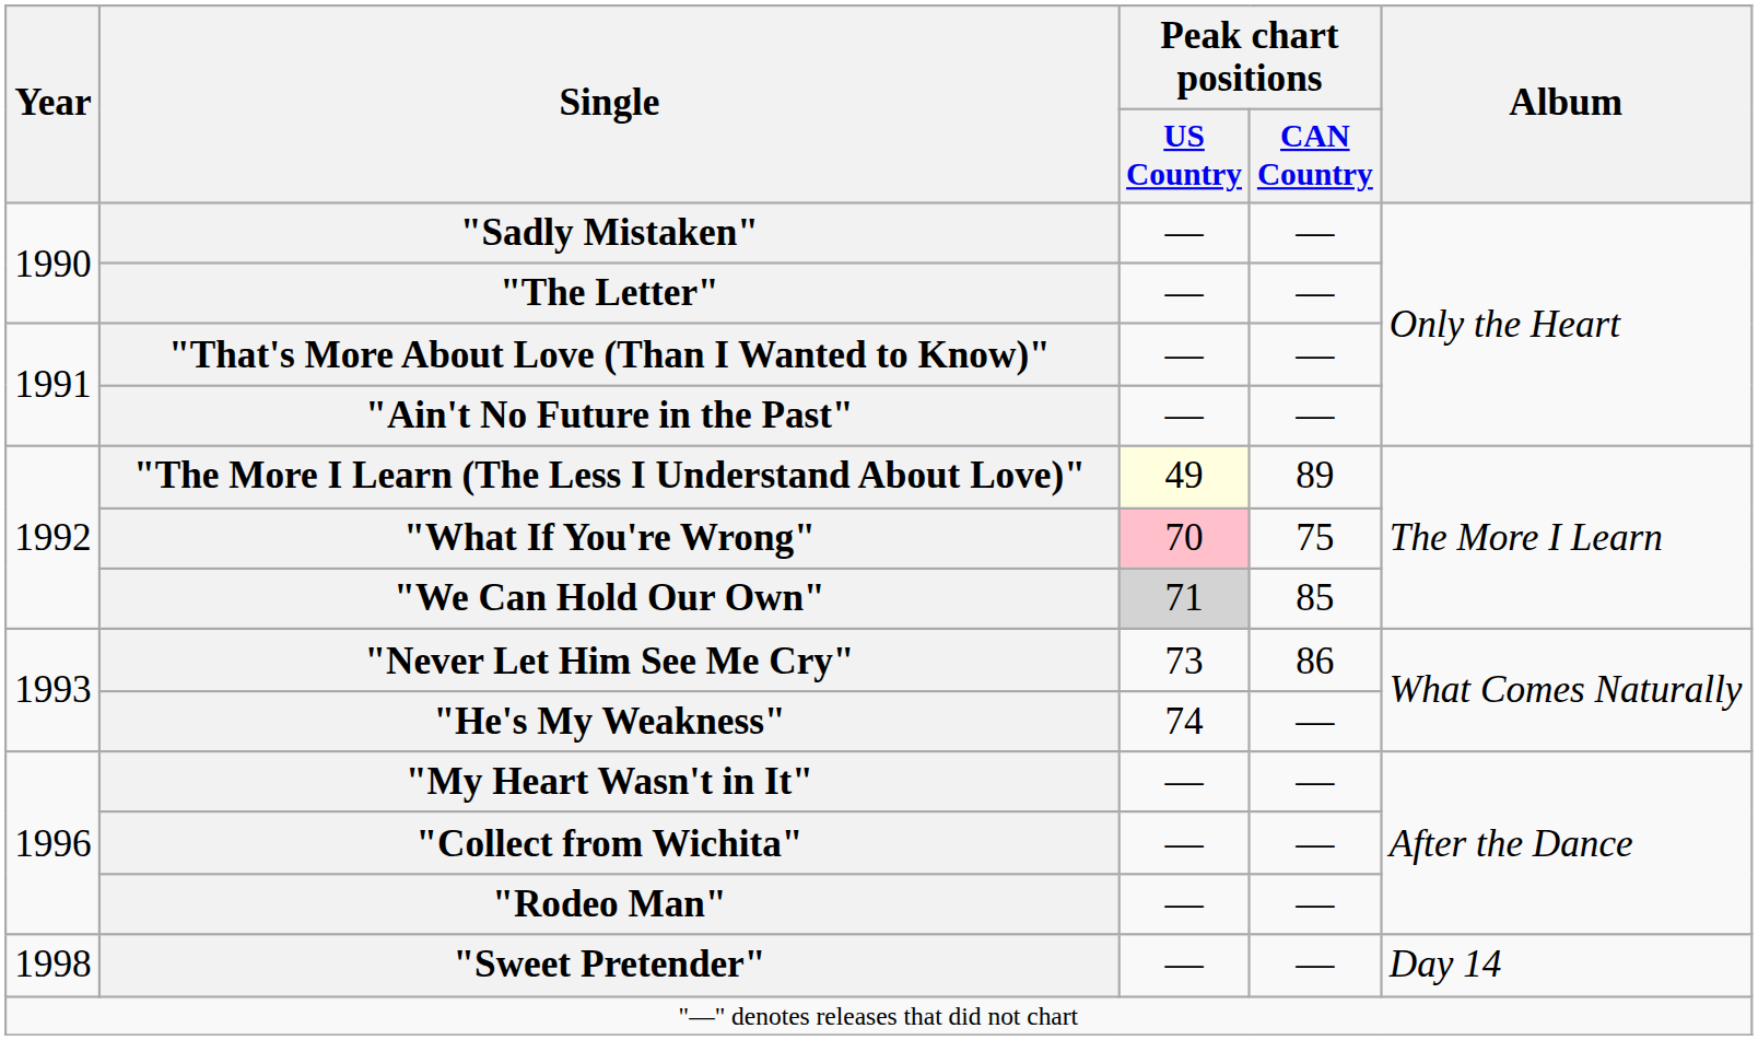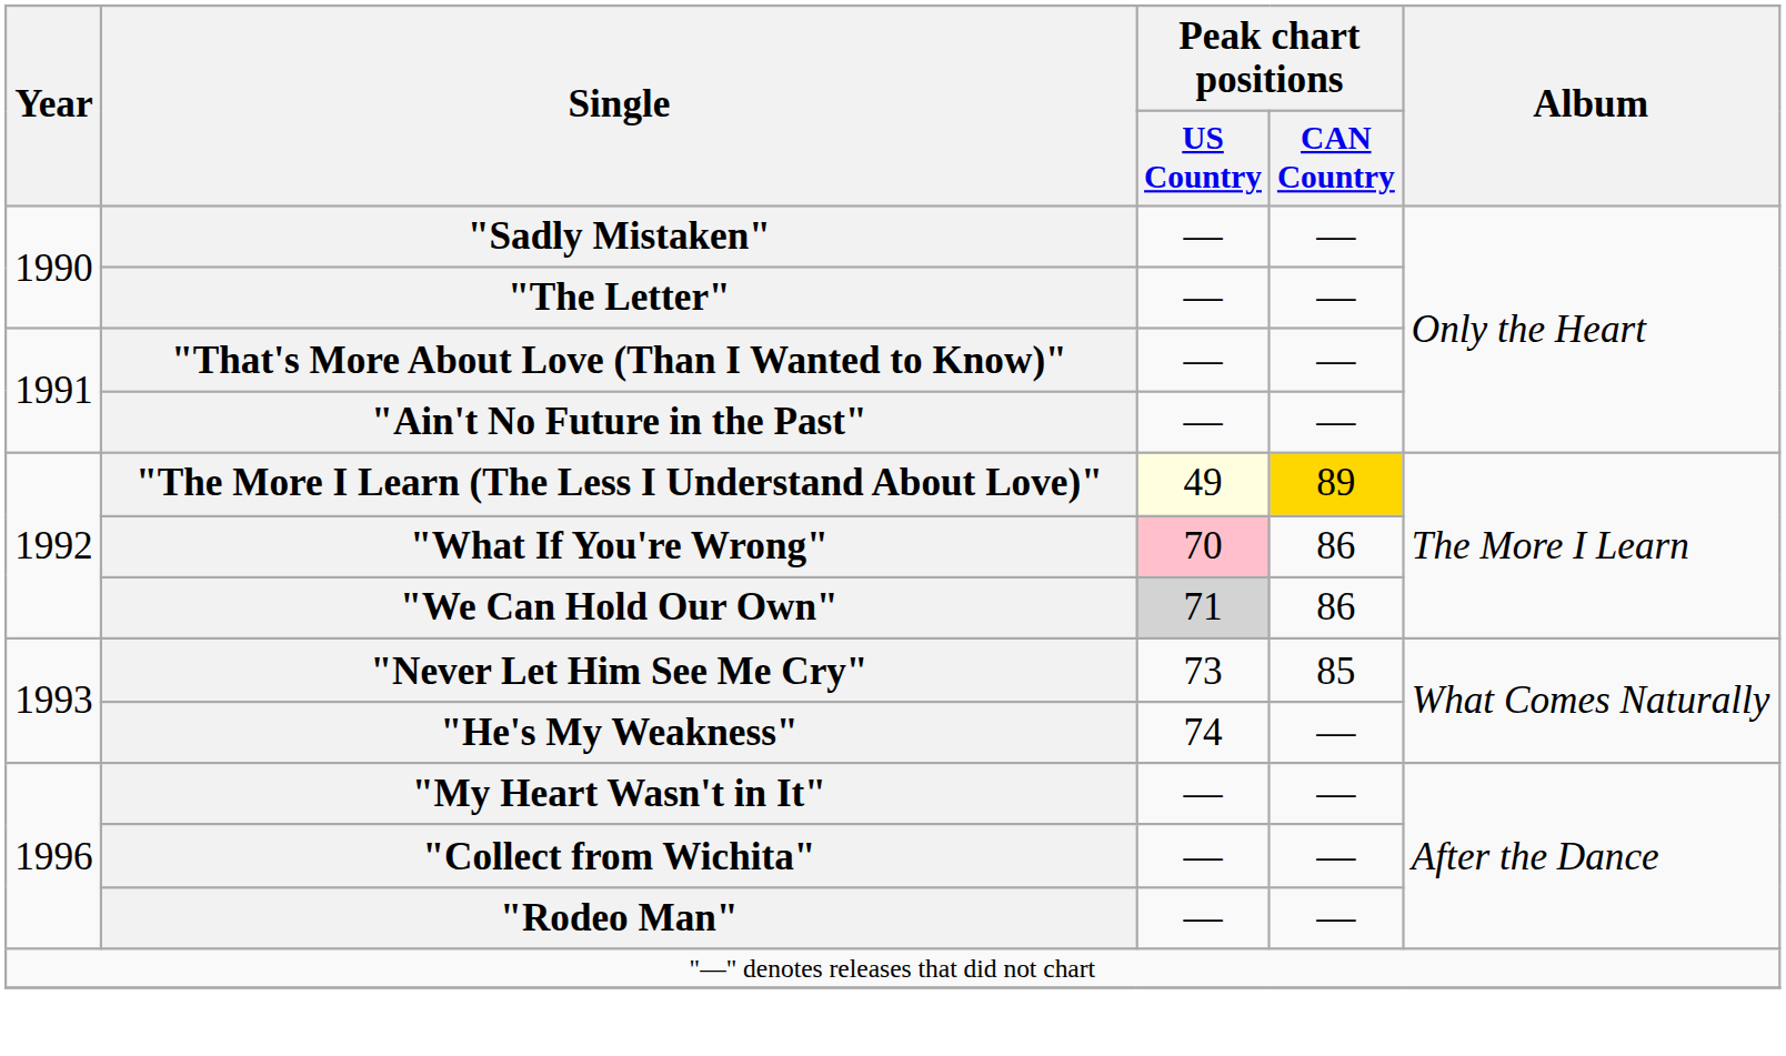"The More I Learn (The Less I Understand About Love)" | Peak chart positions / CAN Country: no background -> gold background
"What If You're Wrong" | Peak chart positions / CAN Country: 75 -> 86
"We Can Hold Our Own" | Peak chart positions / CAN Country: 85 -> 86
"Never Let Him See Me Cry" | Peak chart positions / CAN Country: 86 -> 85
- row: 1998 | "Sweet Pretender" | — | — | Day 14
